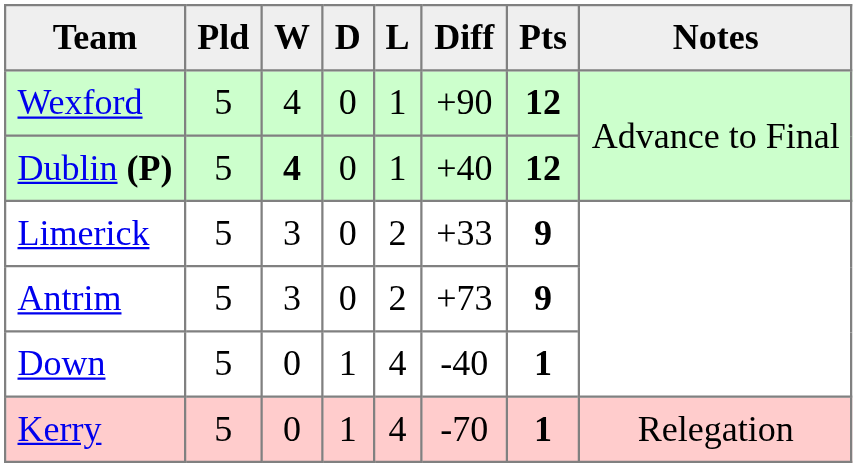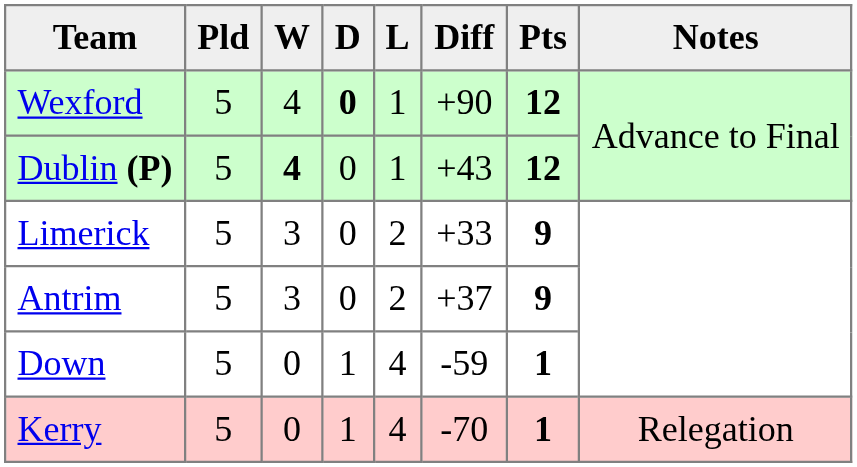Wexford | D: normal -> bold
Dublin (P) | Diff: +40 -> +43
Antrim | Diff: +73 -> +37
Down | Diff: -40 -> -59
